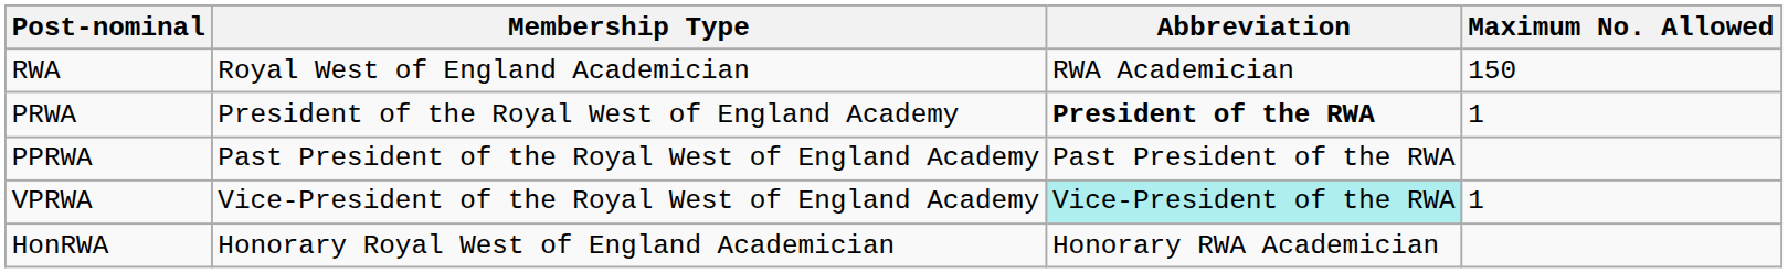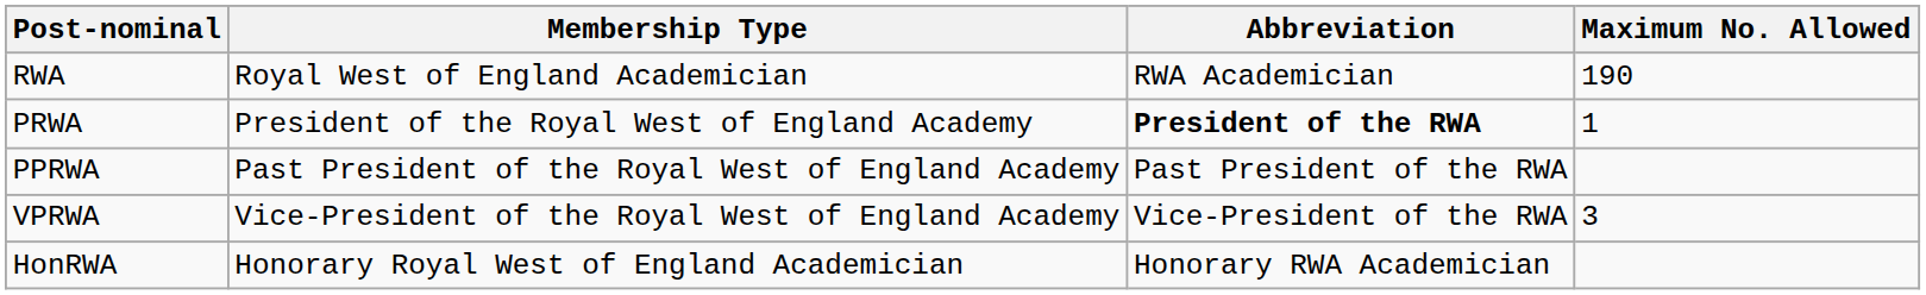RWA | Maximum No. Allowed: 150 -> 190
VPRWA | Abbreviation: paleturquoise background -> no background
VPRWA | Maximum No. Allowed: 1 -> 3
